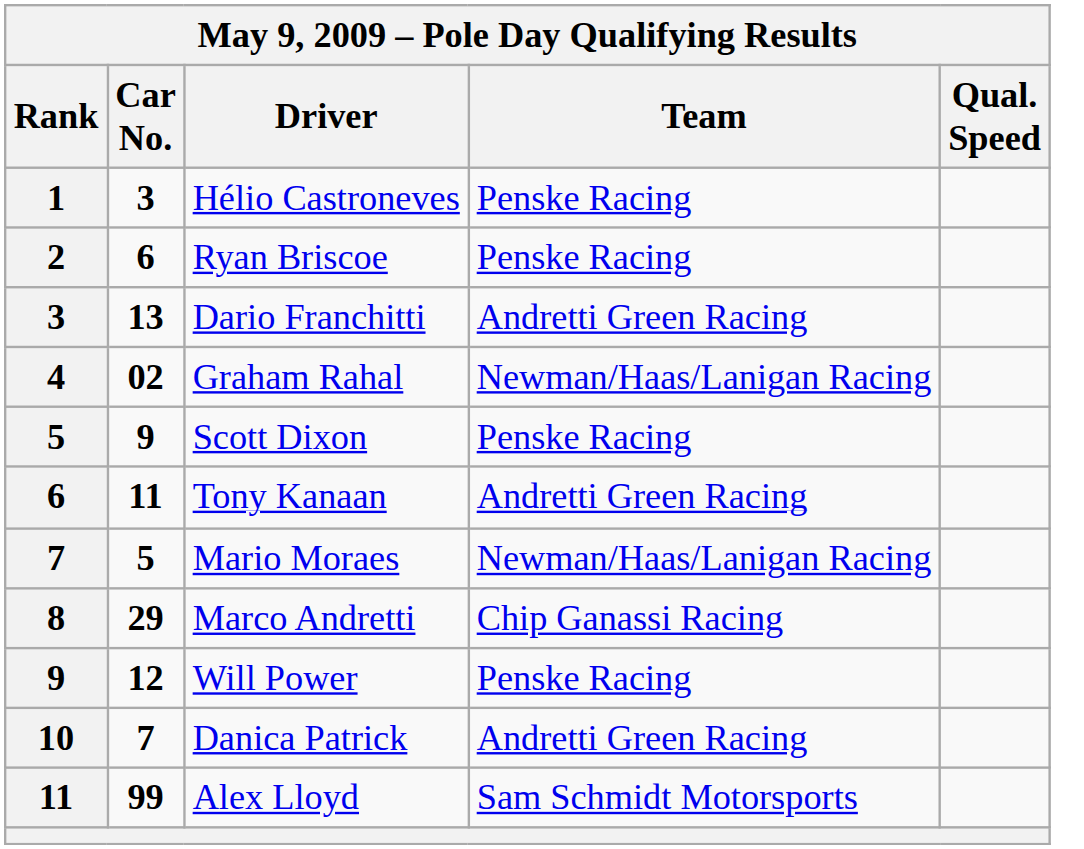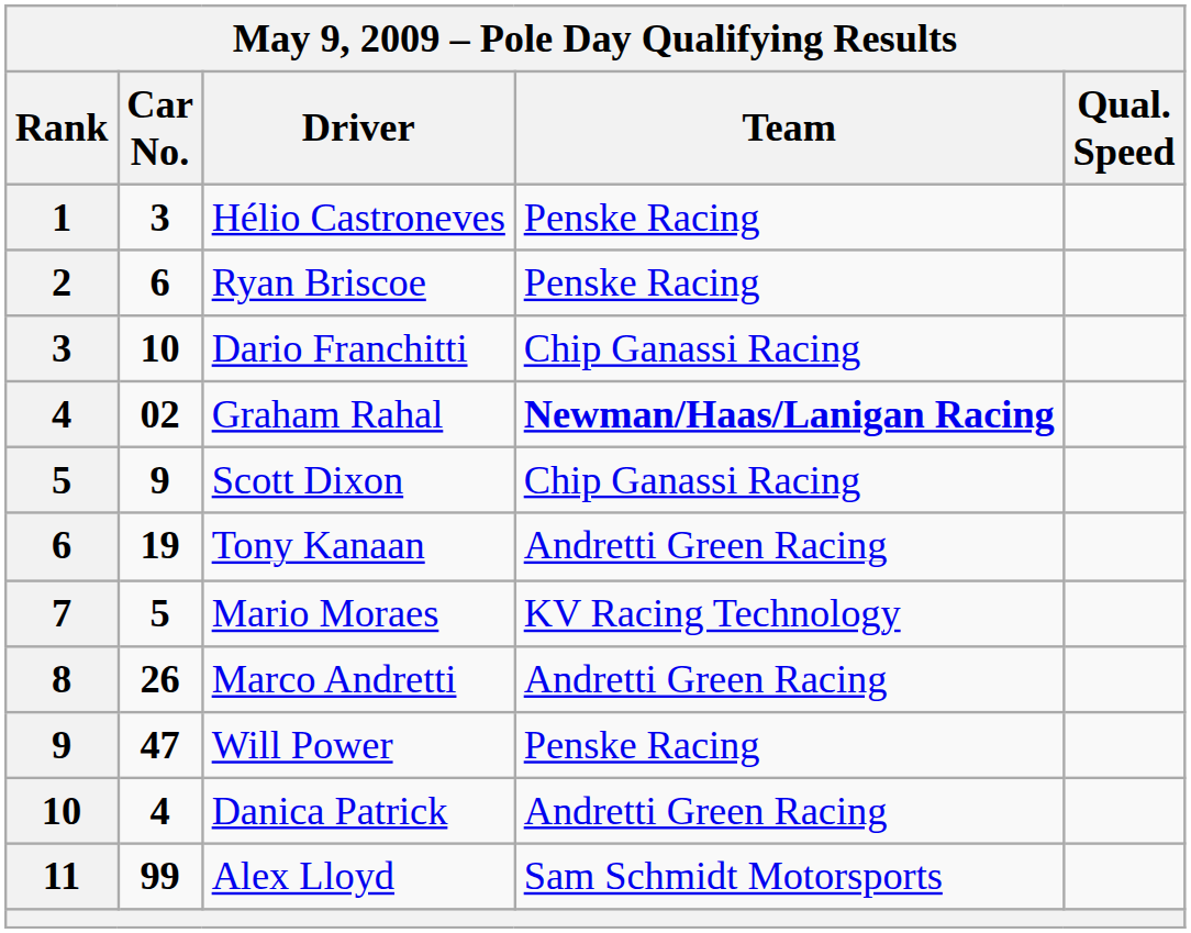Dario Franchitti | Car No.: 13 -> 10
Dario Franchitti | Team: Andretti Green Racing -> Chip Ganassi Racing
Graham Rahal | Team: normal -> bold
Scott Dixon | Team: Penske Racing -> Chip Ganassi Racing
Tony Kanaan | Car No.: 11 -> 19
Mario Moraes | Team: Newman/Haas/Lanigan Racing -> KV Racing Technology
Marco Andretti | Car No.: 29 -> 26
Marco Andretti | Team: Chip Ganassi Racing -> Andretti Green Racing
Will Power | Car No.: 12 -> 47
Danica Patrick | Car No.: 7 -> 4
